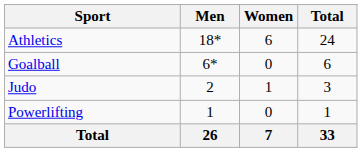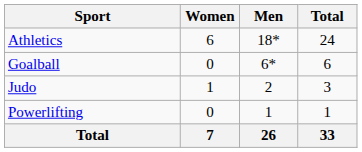columns swapped: Men <-> Women
